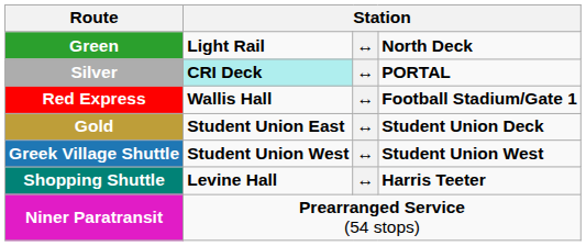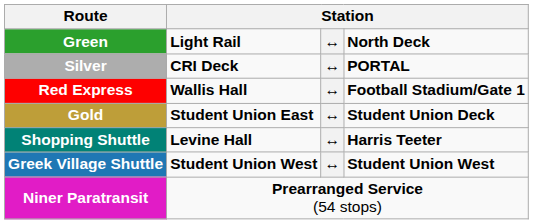Silver | column 2: paleturquoise background -> no background
rows swapped: Greek Village Shuttle <-> Shopping Shuttle
